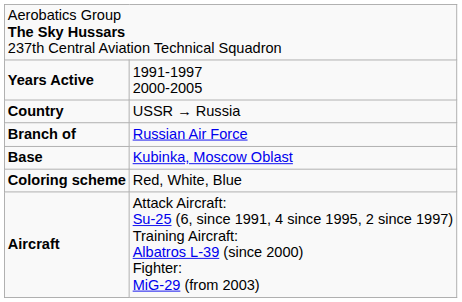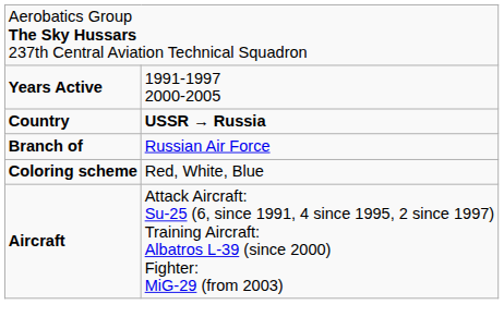Country | column 2: normal -> bold
- row: Base | Kubinka, Moscow Oblast
